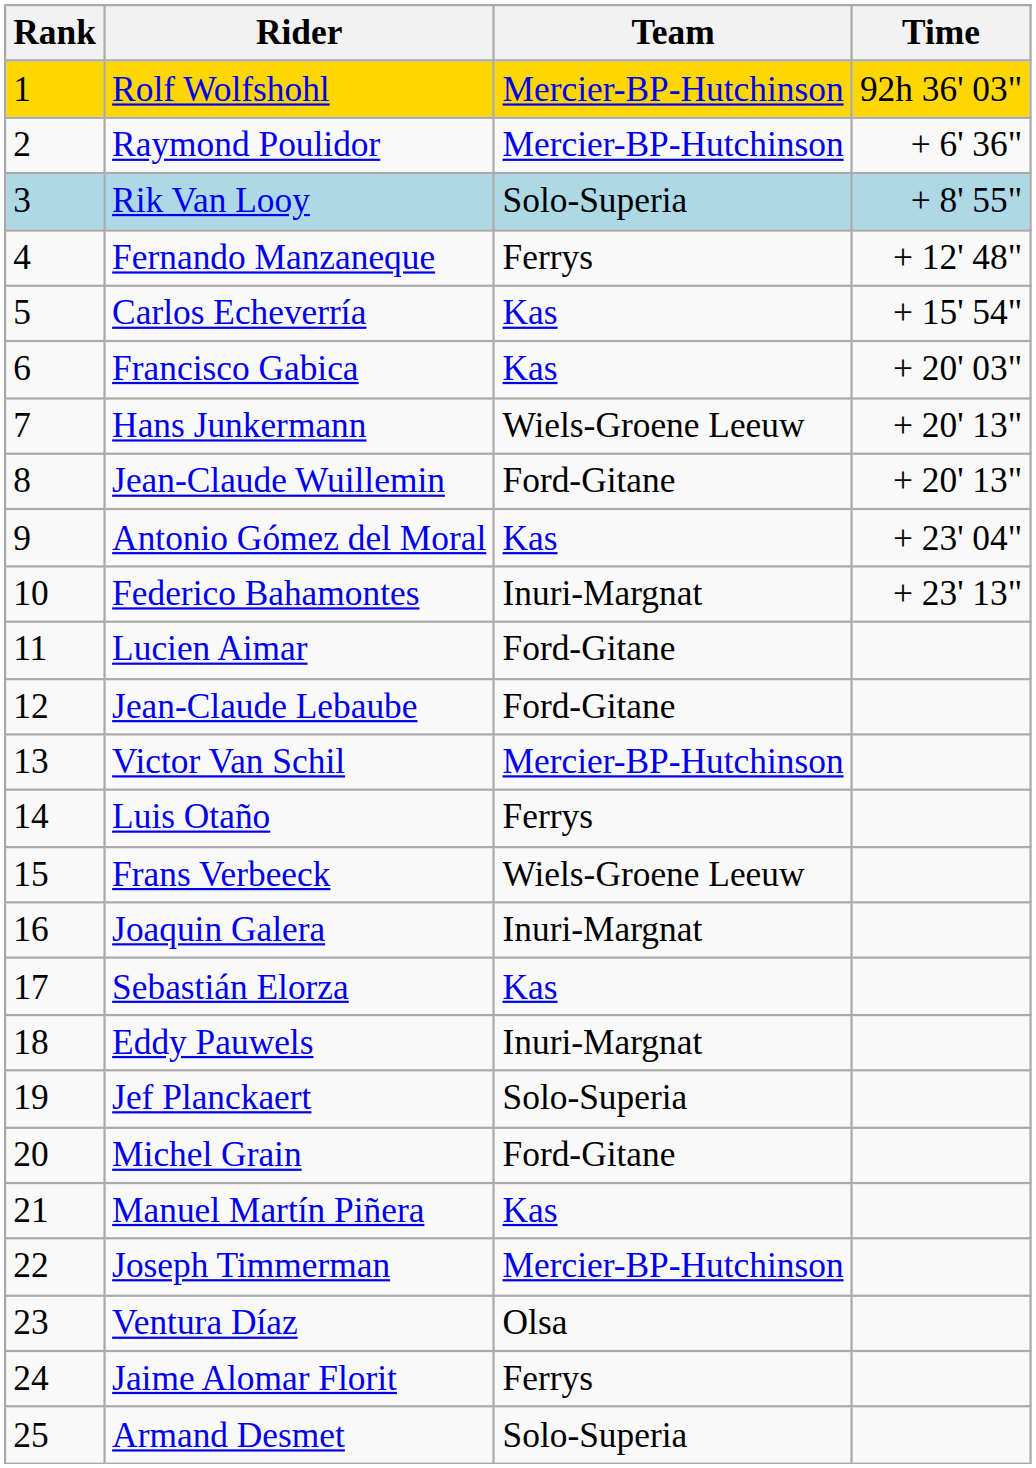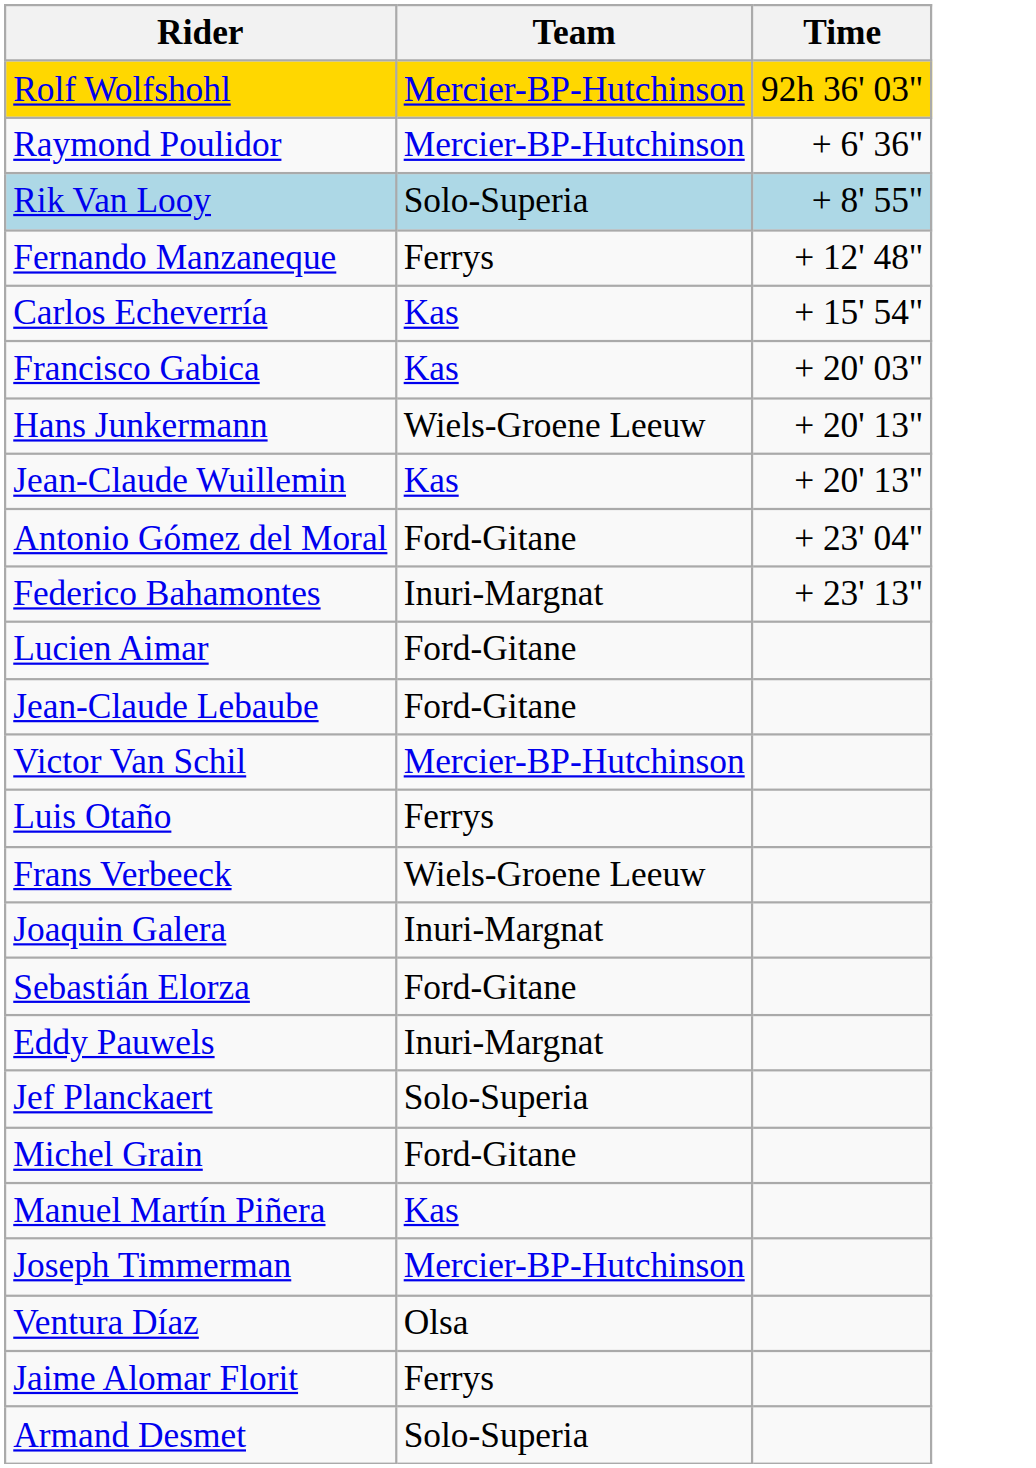- column: Rank | 1 | 2 | 3 | 4 | 5 | 6 | 7 | 8 | 9 | 10 | 11 | 12 | 13 | 14 | 15 | 16 | 17 | 18 | 19 | 20 | 21 | 22 | 23 | 24 | 25
Jean-Claude Wuillemin | Team: Ford-Gitane -> Kas
Antonio Gómez del Moral | Team: Kas -> Ford-Gitane
Sebastián Elorza | Team: Kas -> Ford-Gitane
